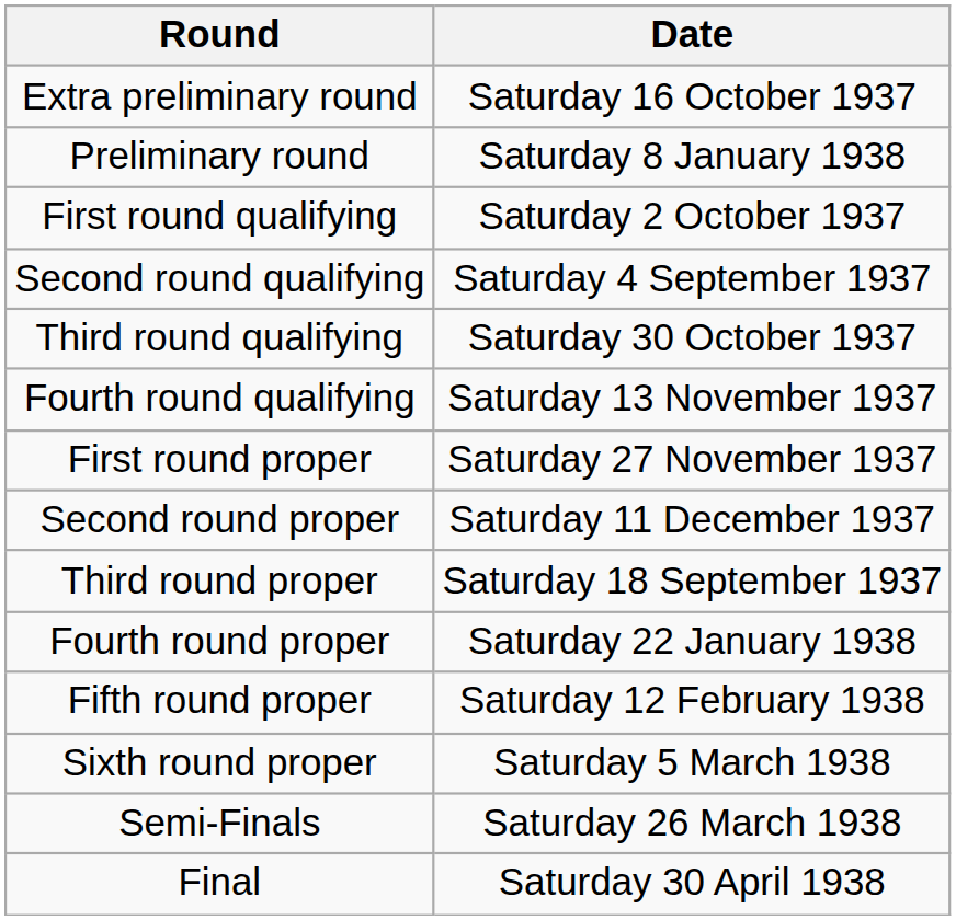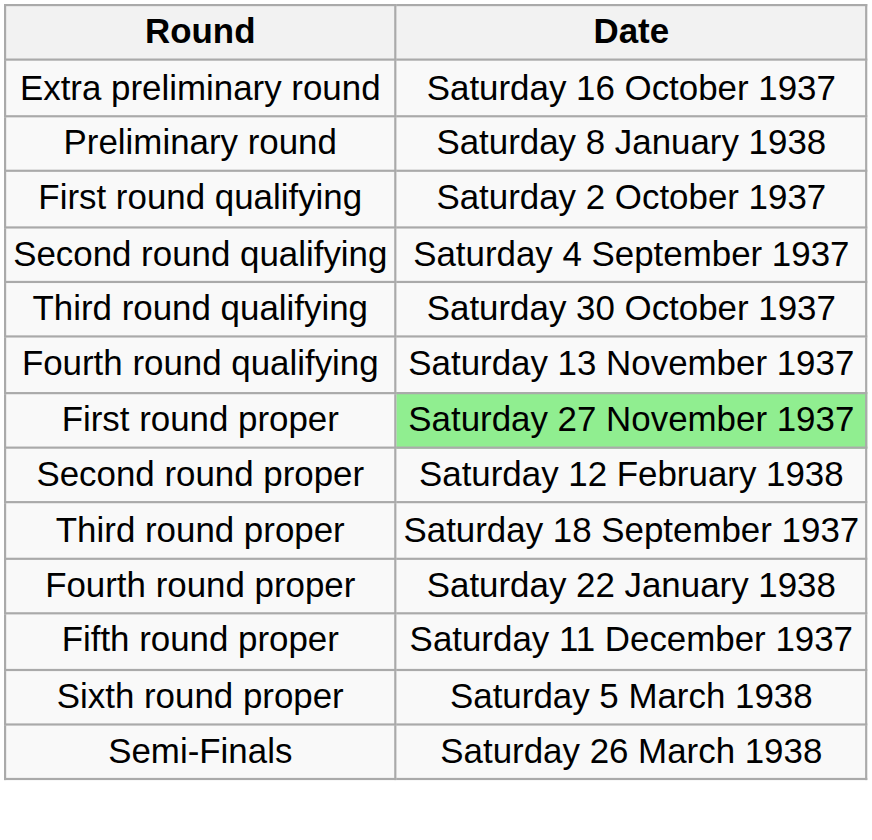First round proper | Date: no background -> lightgreen background
Second round proper | Date: Saturday 11 December 1937 -> Saturday 12 February 1938
Fifth round proper | Date: Saturday 12 February 1938 -> Saturday 11 December 1937
- row: Final | Saturday 30 April 1938
